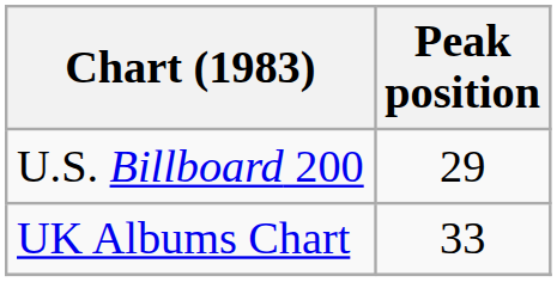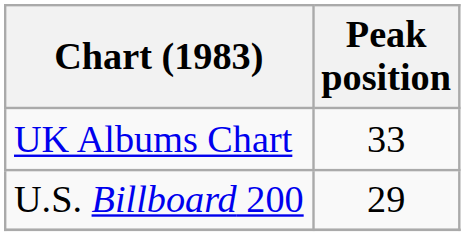rows swapped: U.S. Billboard 200 <-> UK Albums Chart
